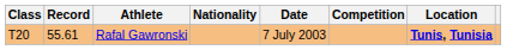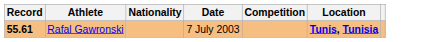- column: Class | T20
Rafal Gawronski | Record: normal -> bold
